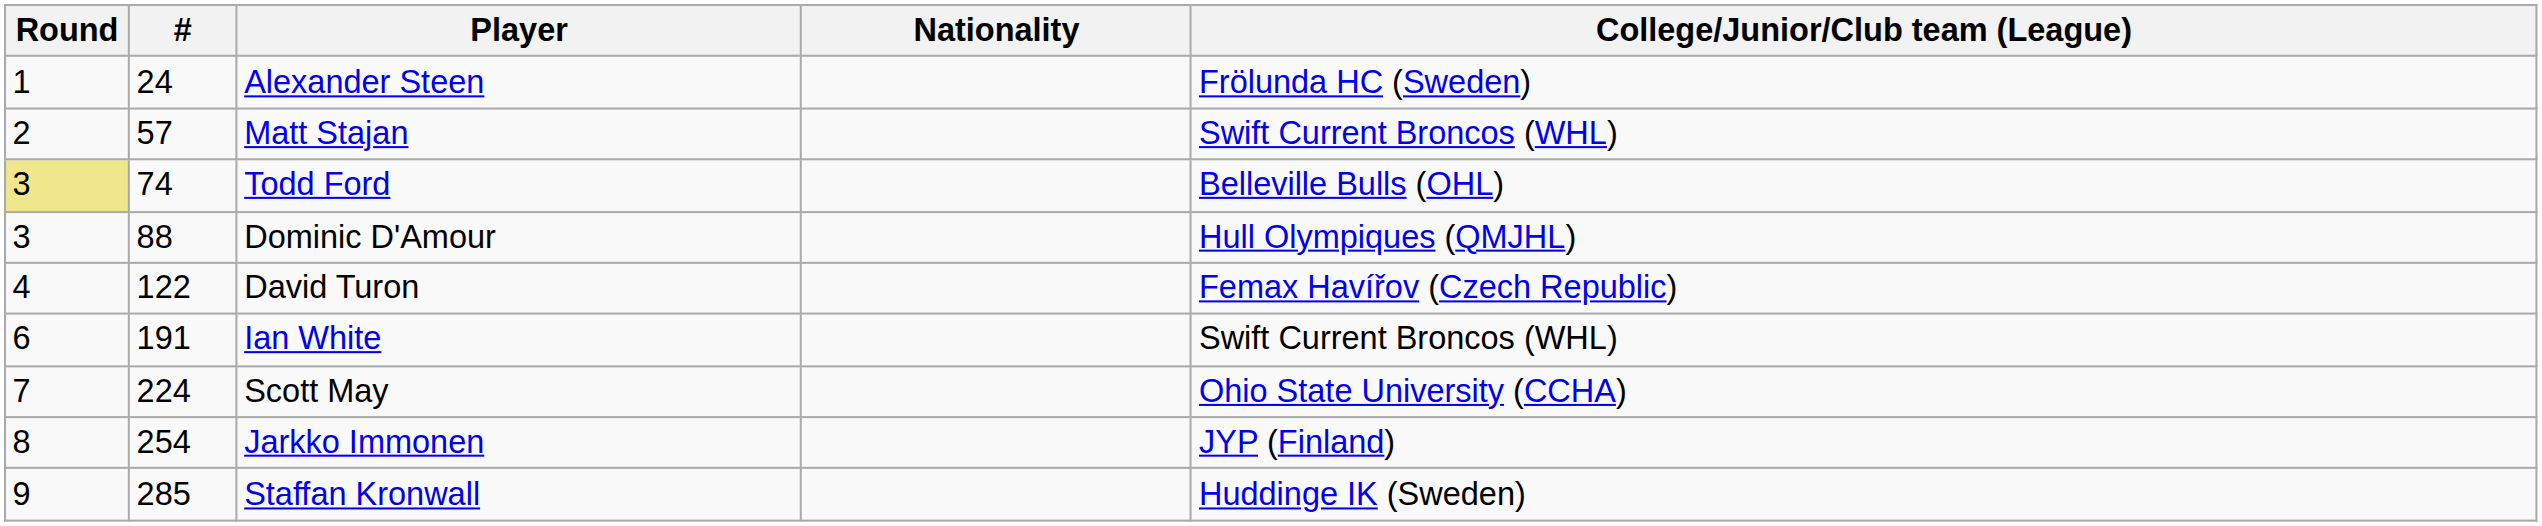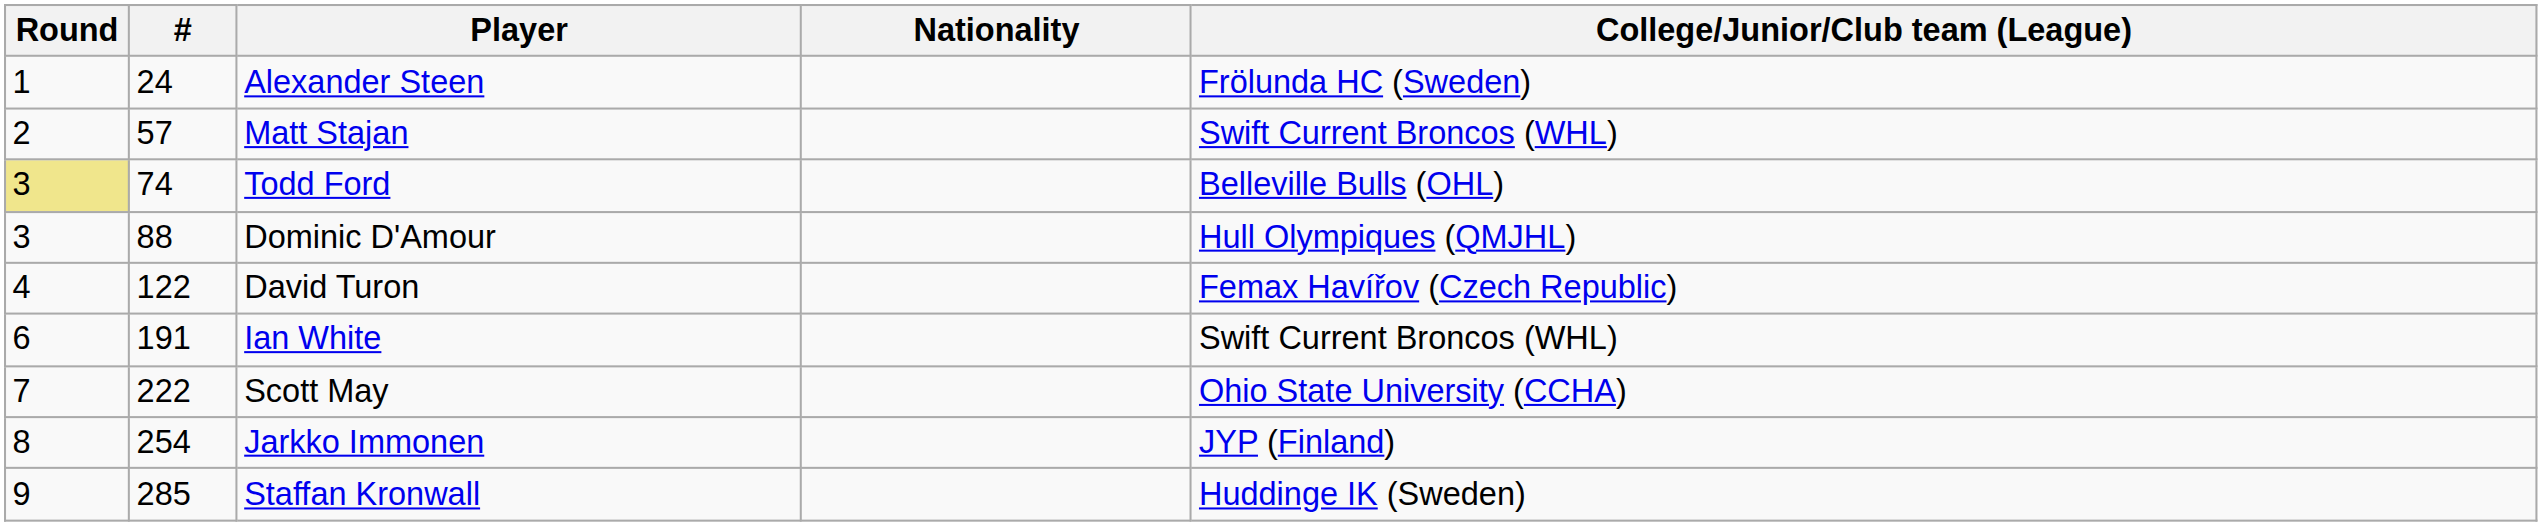Scott May | #: 224 -> 222
